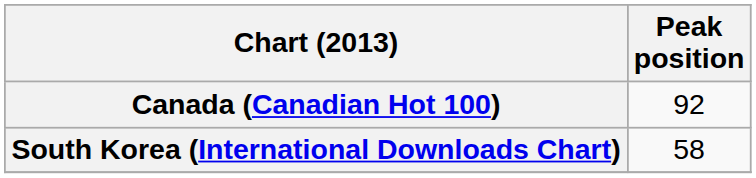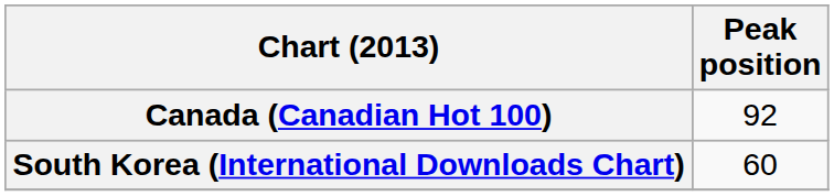South Korea (International Downloads Chart) | Peak position: 58 -> 60
